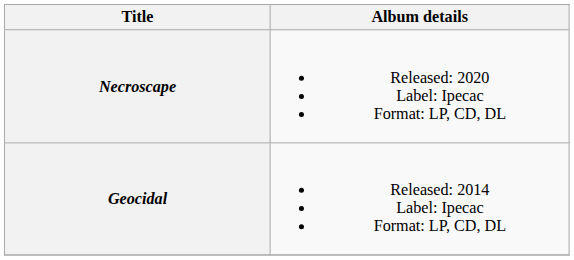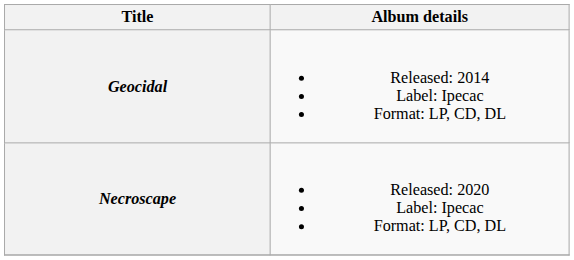rows swapped: Geocidal <-> Necroscape
